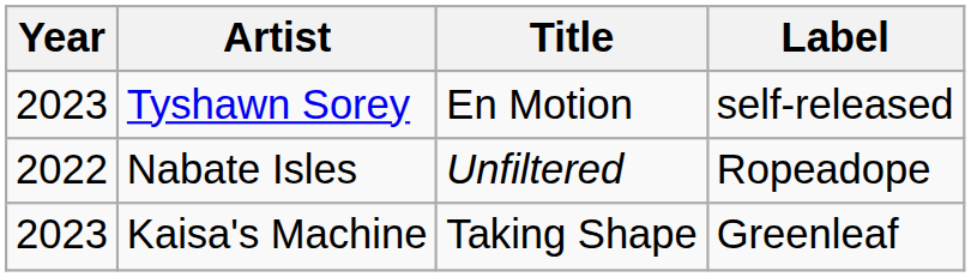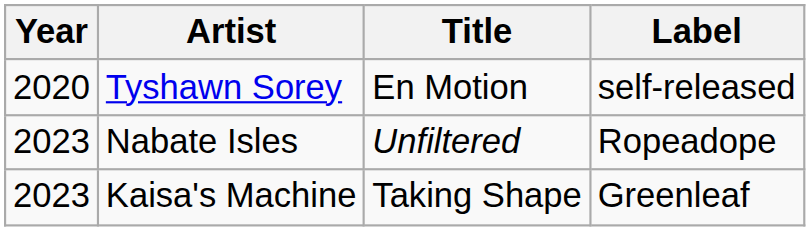Tyshawn Sorey | Year: 2023 -> 2020
Nabate Isles | Year: 2022 -> 2023
